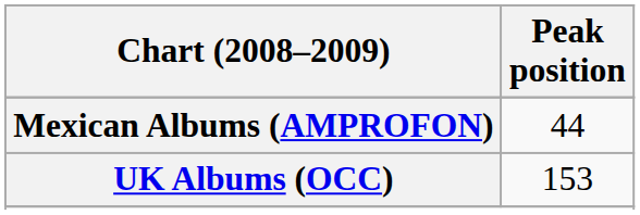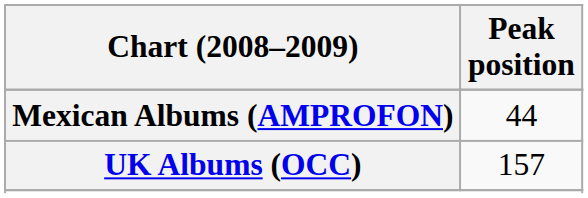UK Albums (OCC) | Peak position: 153 -> 157
